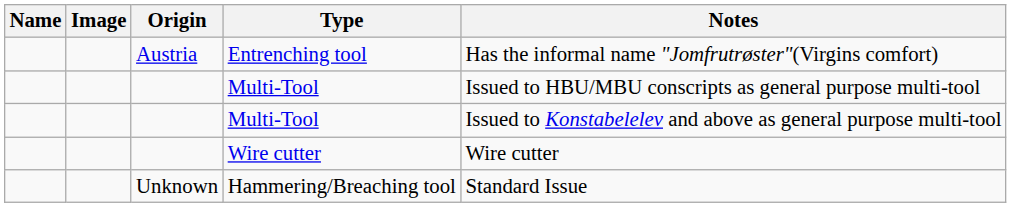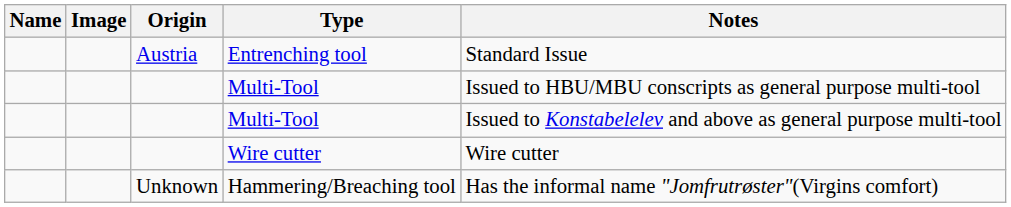Entrenching tool | Notes: Has the informal name "Jomfrutrøster"(Virgins comfort) -> Standard Issue
Hammering/Breaching tool | Notes: Standard Issue -> Has the informal name "Jomfrutrøster"(Virgins comfort)
